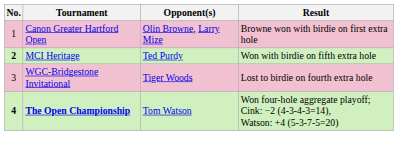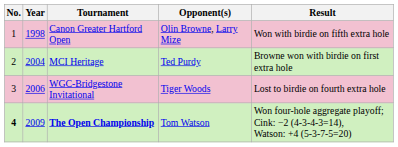+ column: Year | 1998 | 2004 | 2006 | 2009
Canon Greater Hartford Open | Result: Browne won with birdie on first extra hole -> Won with birdie on fifth extra hole
MCI Heritage | No.: bold -> normal
MCI Heritage | Result: Won with birdie on fifth extra hole -> Browne won with birdie on first extra hole
